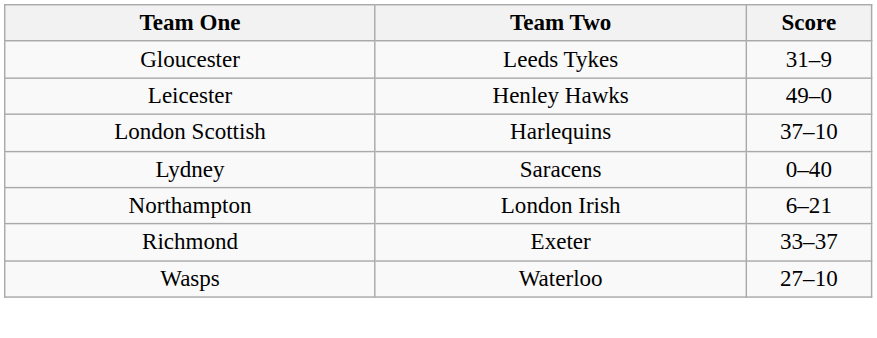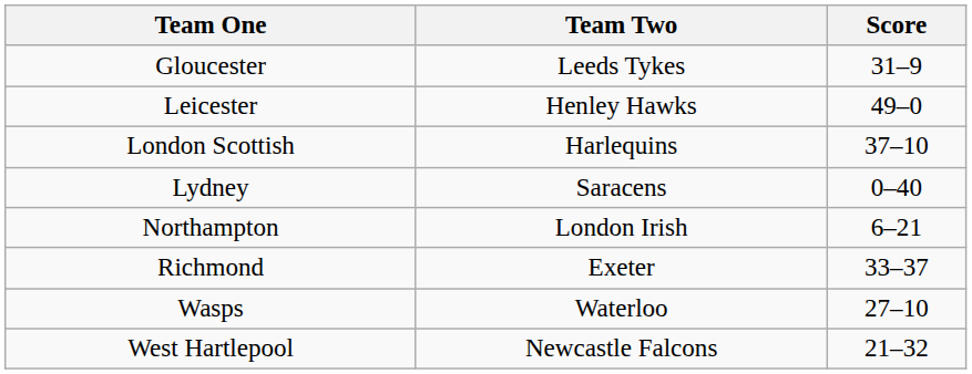+ row: West Hartlepool | Newcastle Falcons | 21–32
